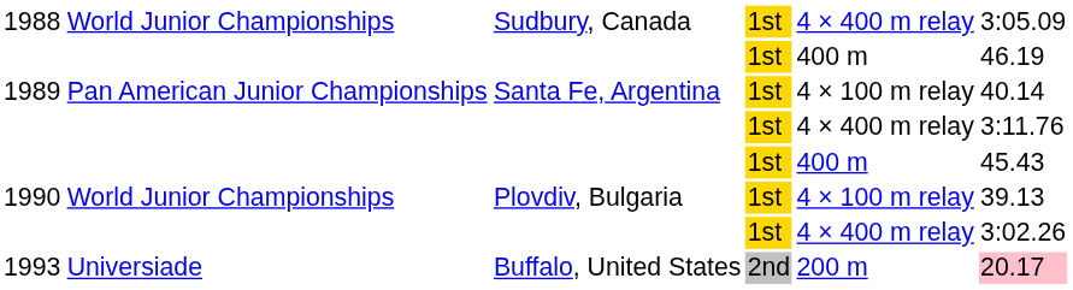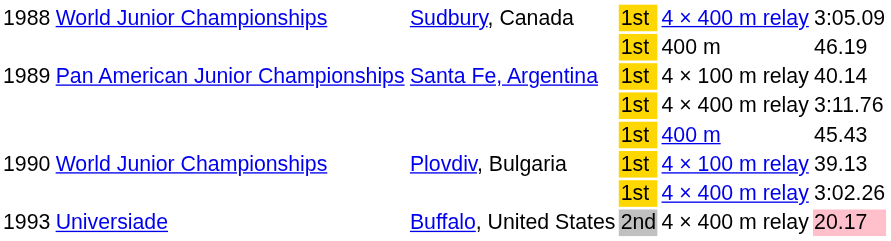1993 | column 5: 200 m -> 4 × 400 m relay
